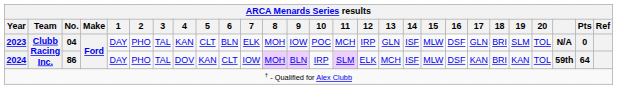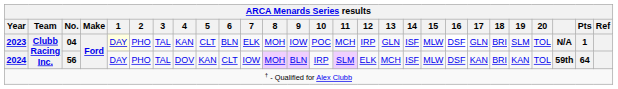2023 | 1: no background -> lightyellow background
2023 | Pts: 0 -> 1
2024 | No.: 86 -> 56
